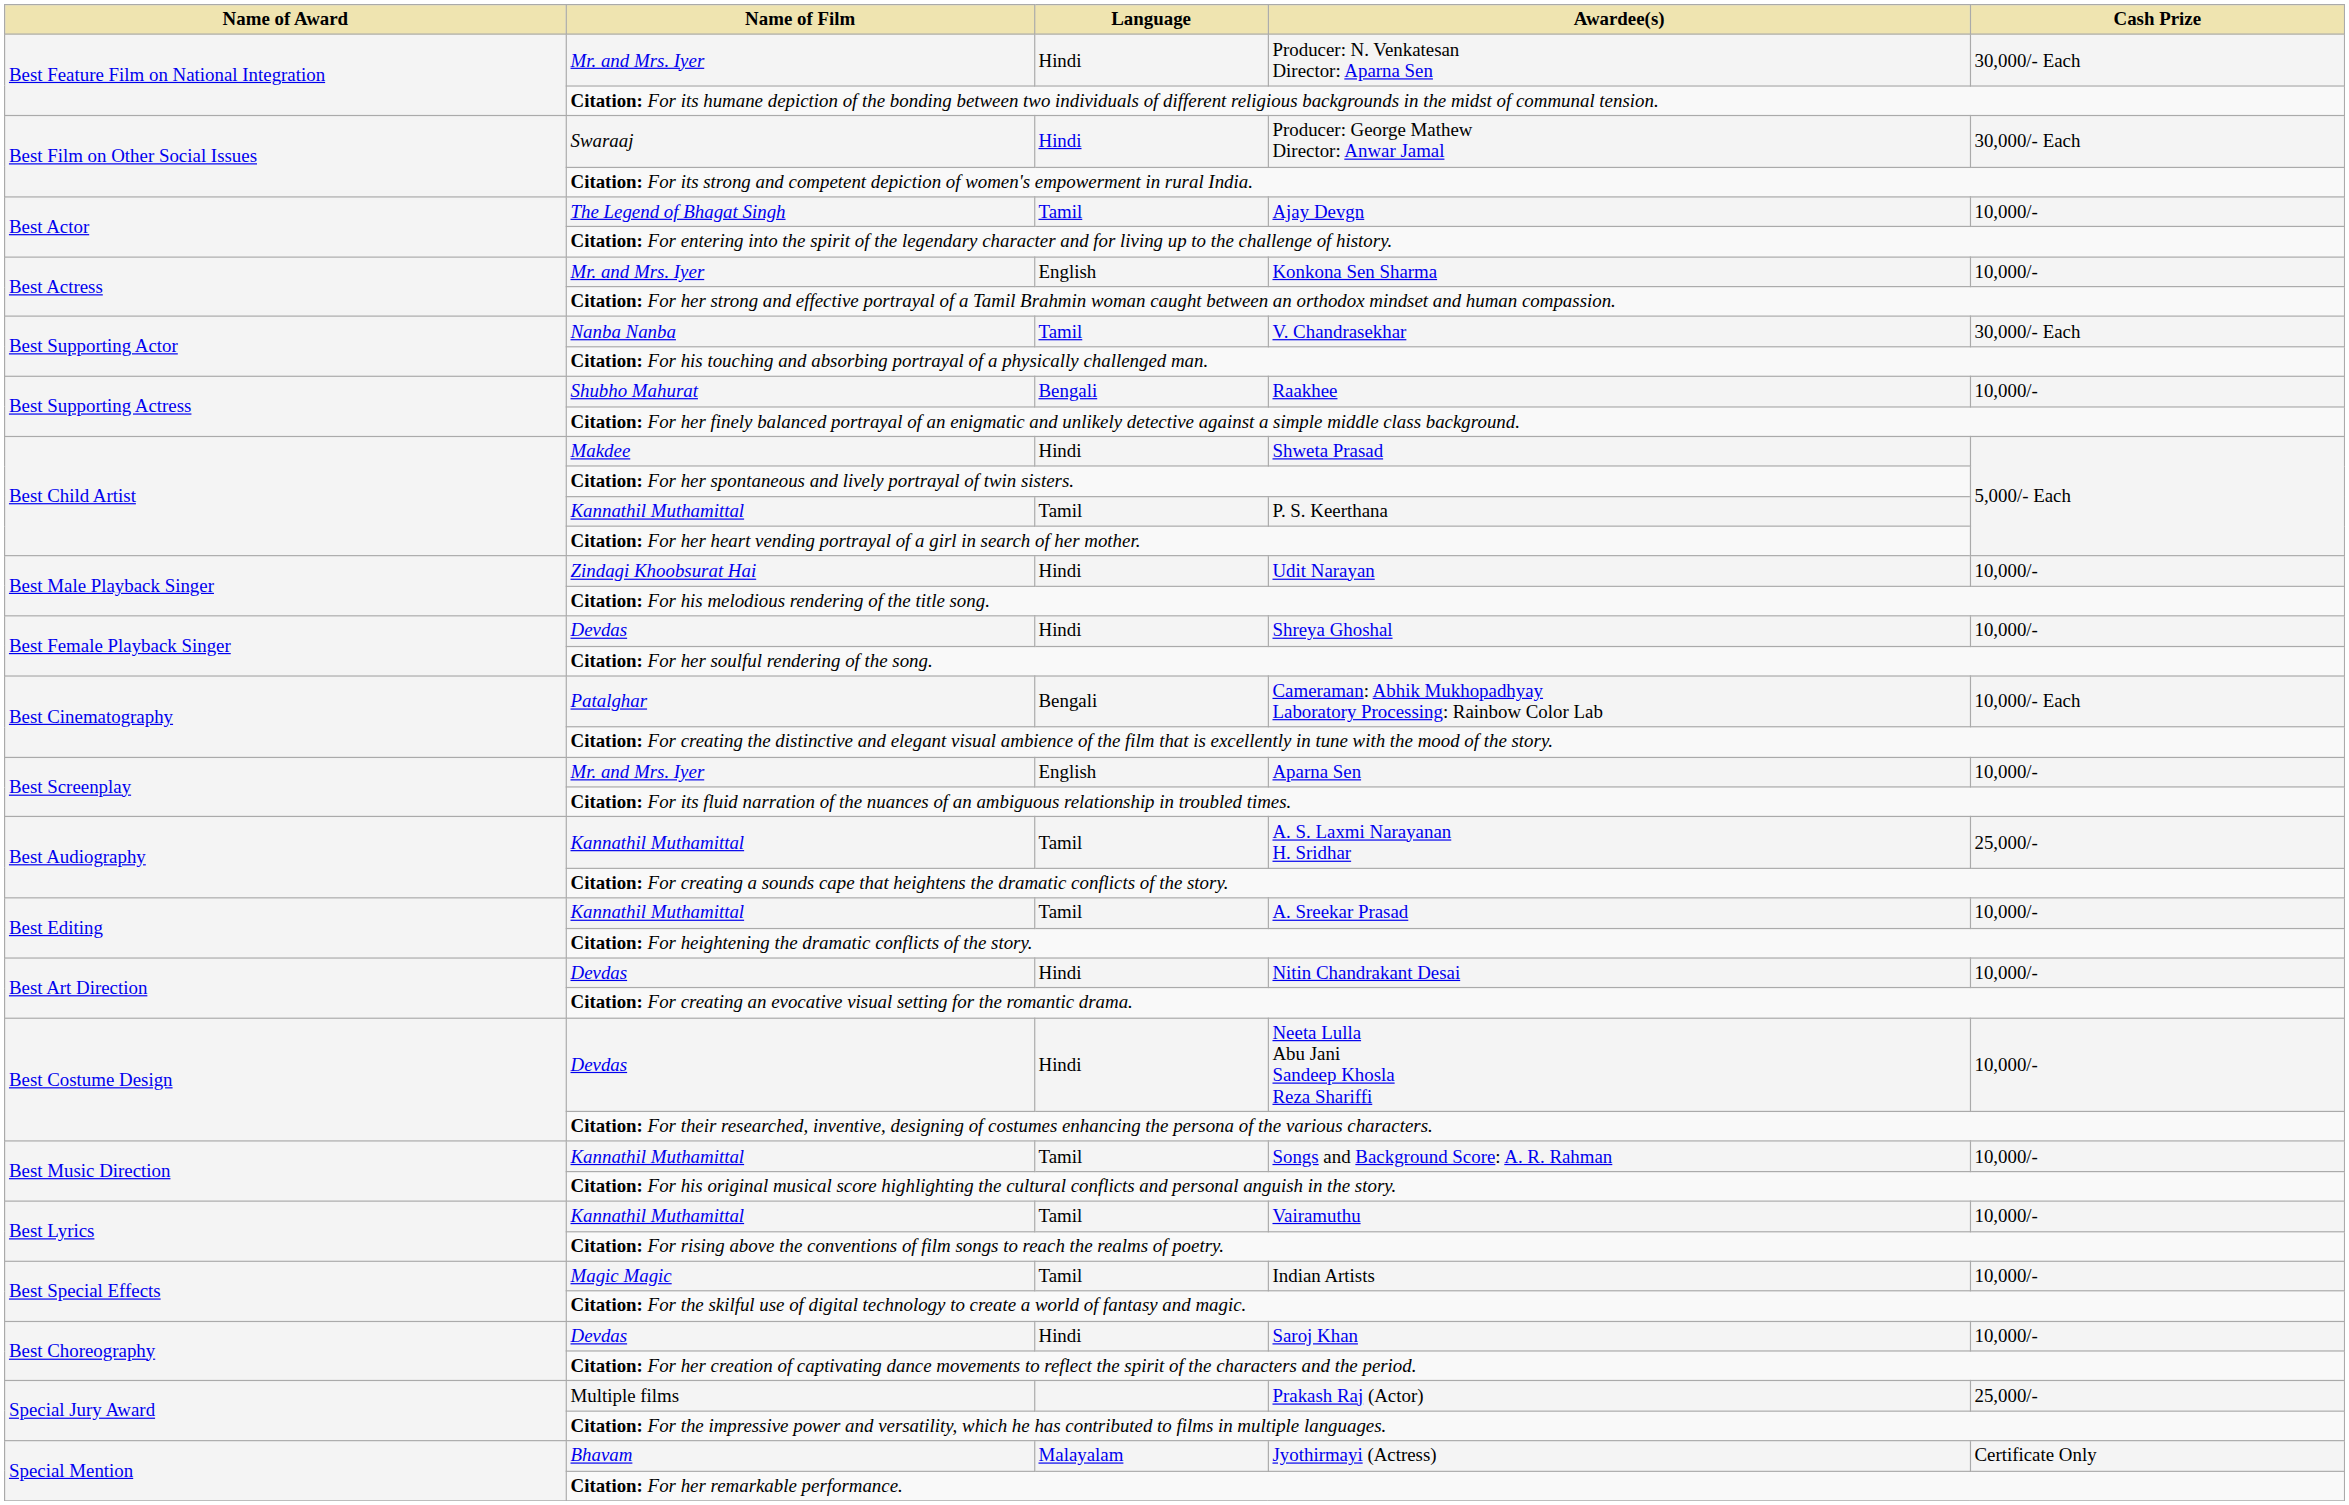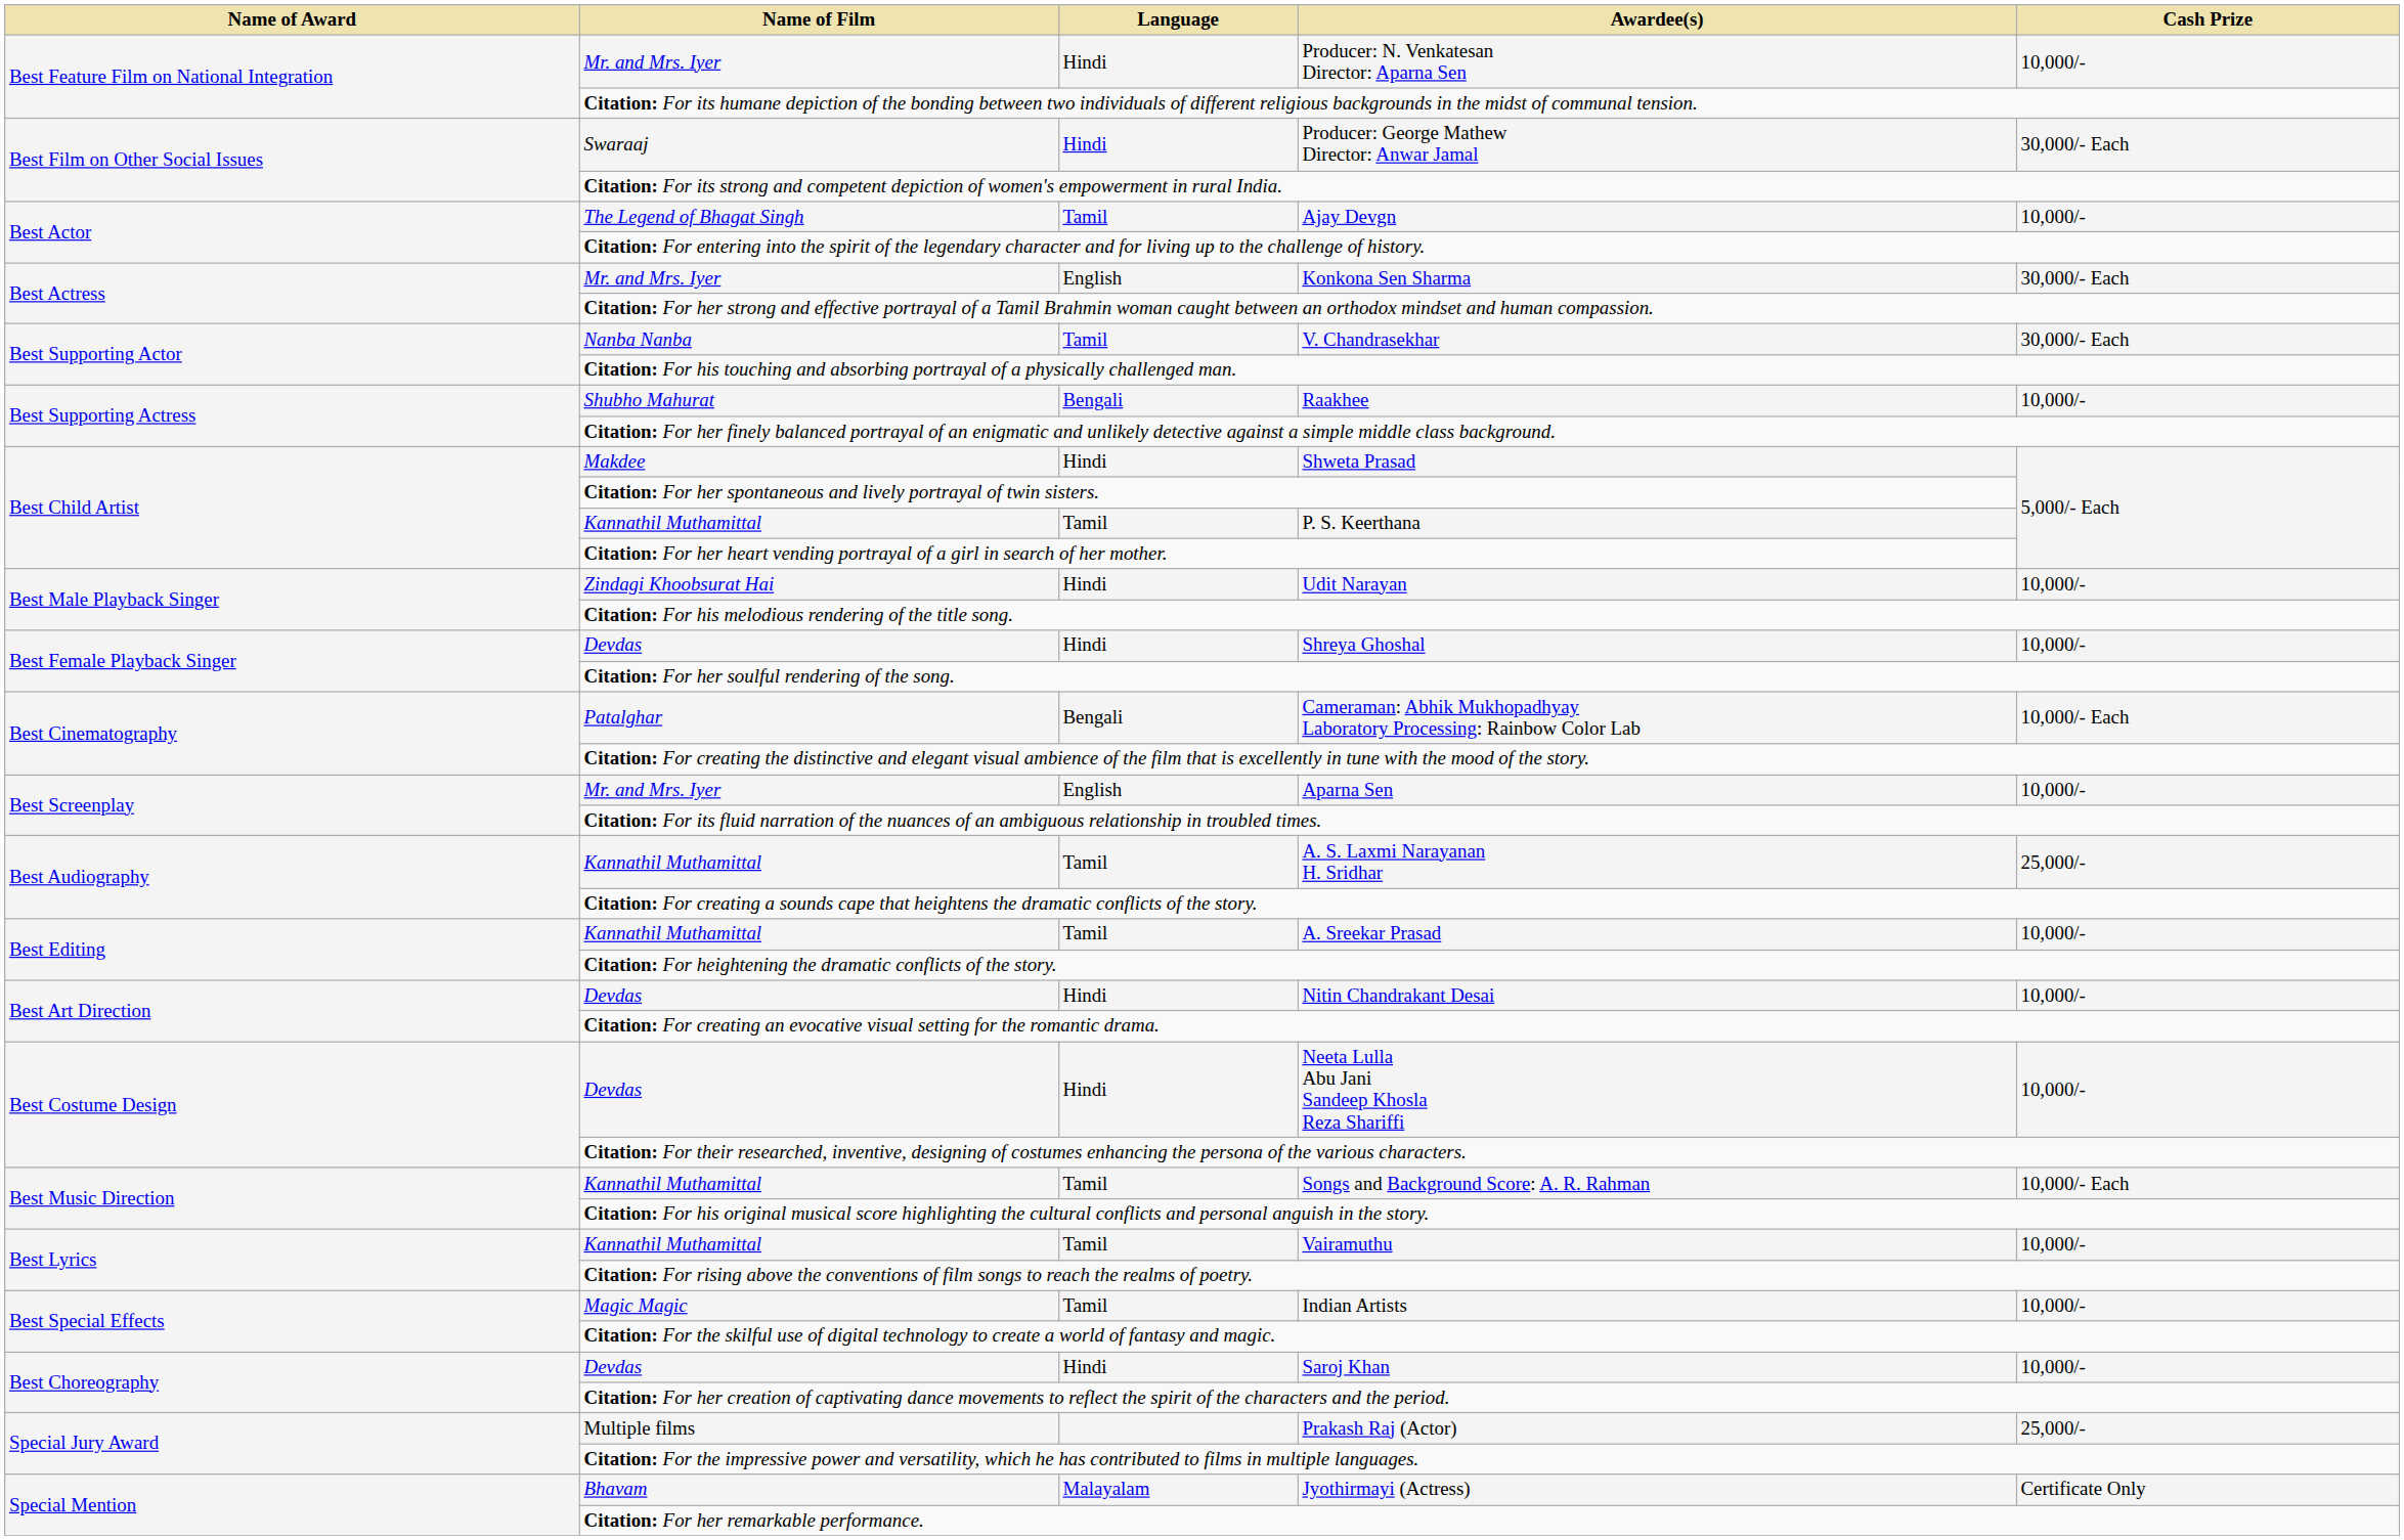Producer: N. Venkatesan Director: Aparna Sen | Cash Prize: 30,000/- Each -> 10,000/-
Konkona Sen Sharma | Cash Prize: 10,000/- -> 30,000/- Each
Songs and Background Score: A. R. Rahman | Cash Prize: 10,000/- -> 10,000/- Each
